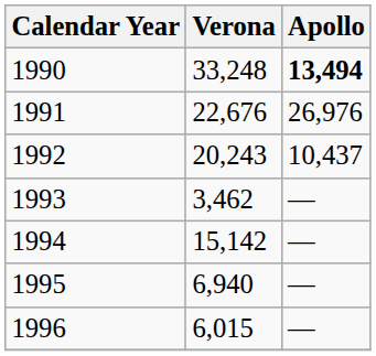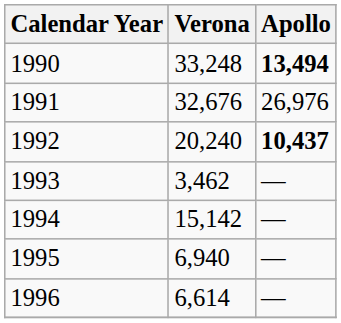1991 | Verona: 22,676 -> 32,676
1992 | Verona: 20,243 -> 20,240
1992 | Apollo: normal -> bold
1996 | Verona: 6,015 -> 6,614
